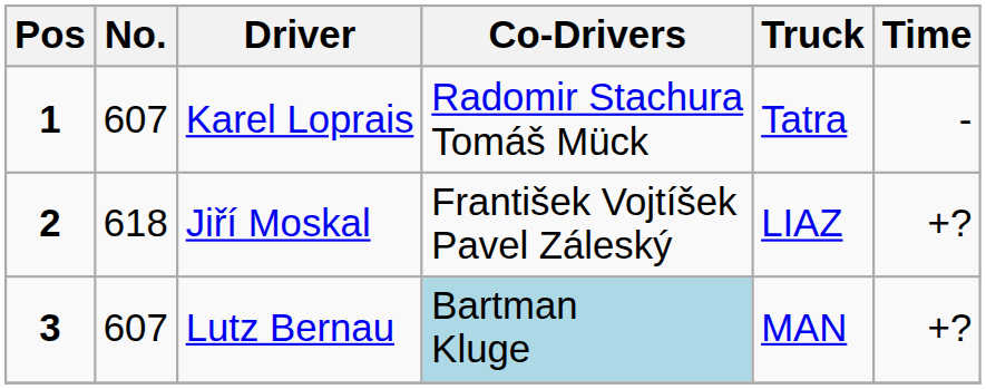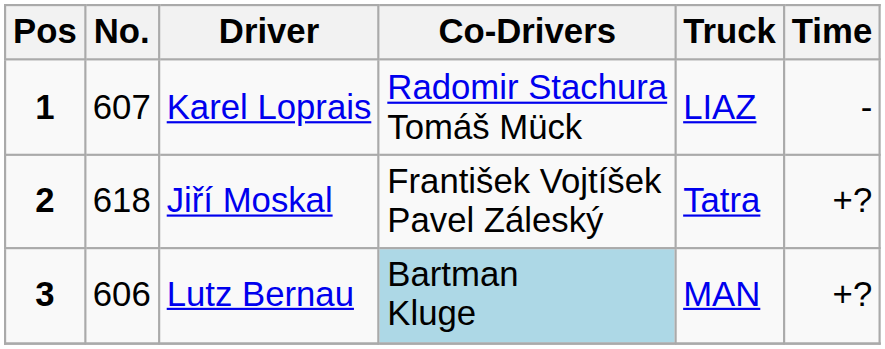Karel Loprais | Truck: Tatra -> LIAZ
Jiří Moskal | Truck: LIAZ -> Tatra
Lutz Bernau | No.: 607 -> 606
